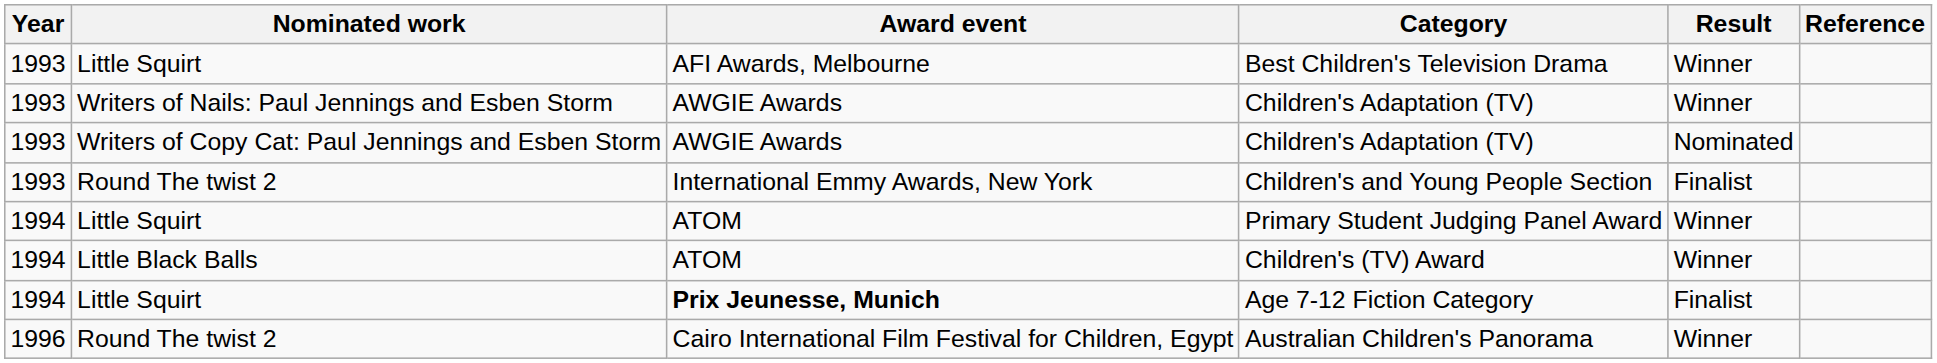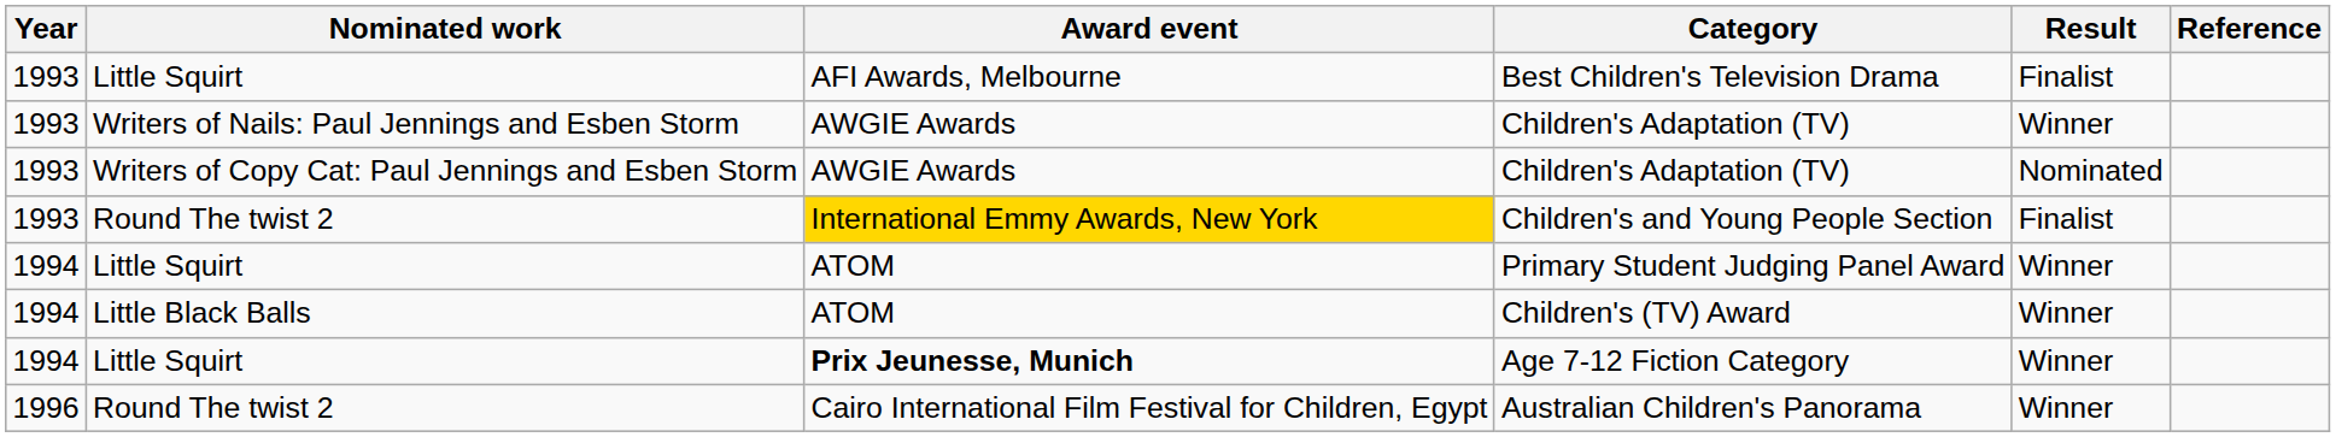Best Children's Television Drama | Result: Winner -> Finalist
Children's and Young People Section | Award event: no background -> gold background
Age 7-12 Fiction Category | Result: Finalist -> Winner
